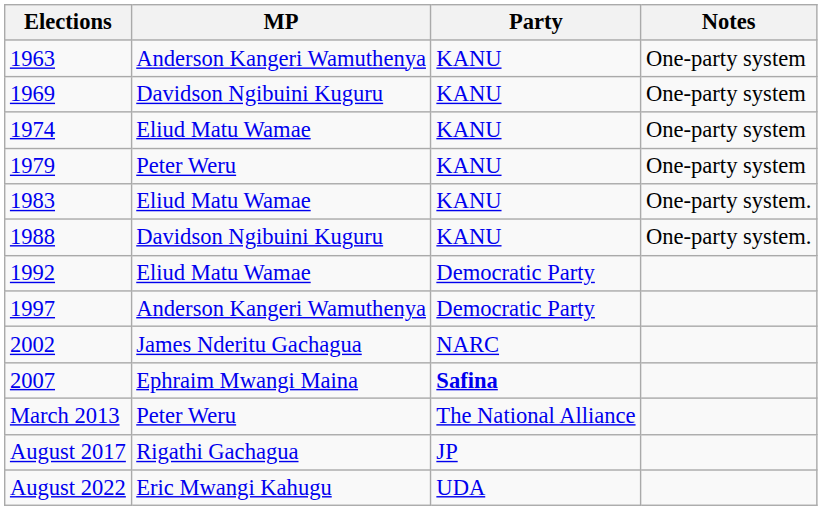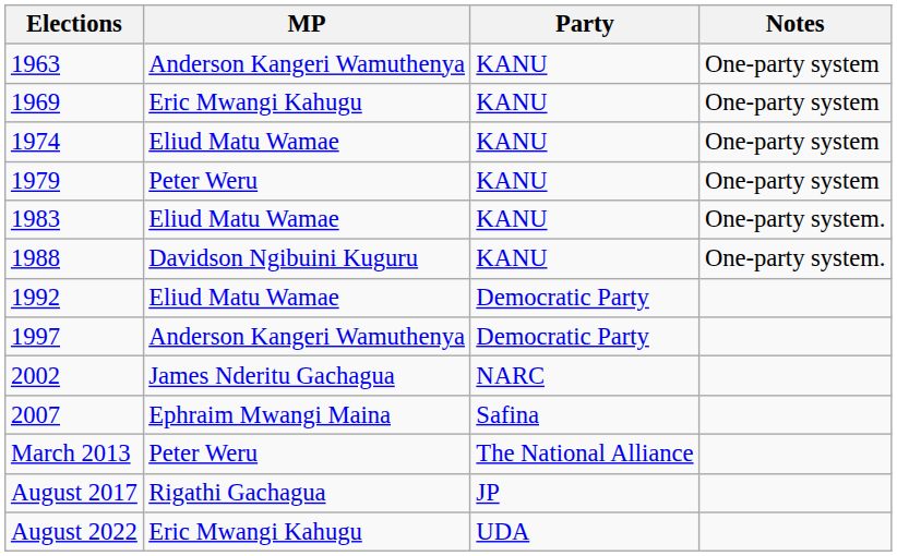1969 | MP: Davidson Ngibuini Kuguru -> Eric Mwangi Kahugu
2007 | Party: bold -> normal
